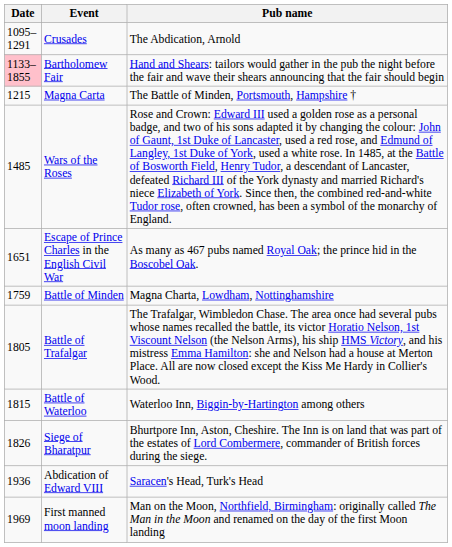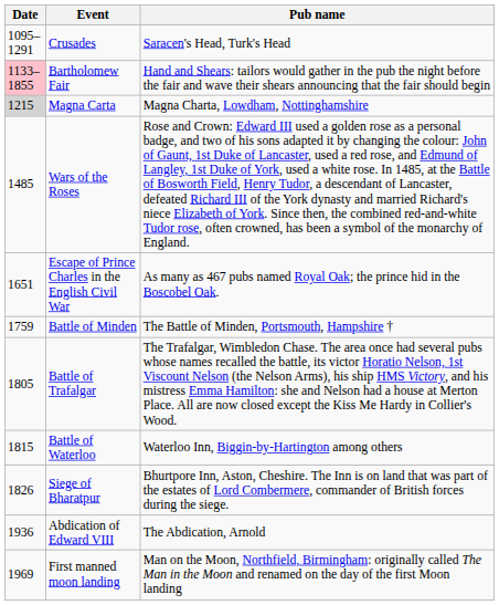Crusades | Pub name: The Abdication, Arnold -> Saracen's Head, Turk's Head
Magna Carta | Date: no background -> lightgrey background
Magna Carta | Pub name: The Battle of Minden, Portsmouth, Hampshire † -> Magna Charta, Lowdham, Nottinghamshire
Battle of Minden | Pub name: Magna Charta, Lowdham, Nottinghamshire -> The Battle of Minden, Portsmouth, Hampshire †
Abdication of Edward VIII | Pub name: Saracen's Head, Turk's Head -> The Abdication, Arnold
